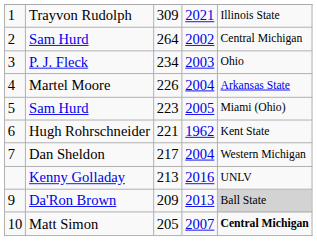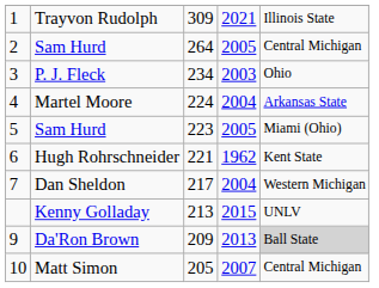2 / Sam Hurd | column 4: 2002 -> 2005
Martel Moore | column 3: 226 -> 224
Kenny Golladay | column 4: 2016 -> 2015
Matt Simon | column 5: bold -> normal
